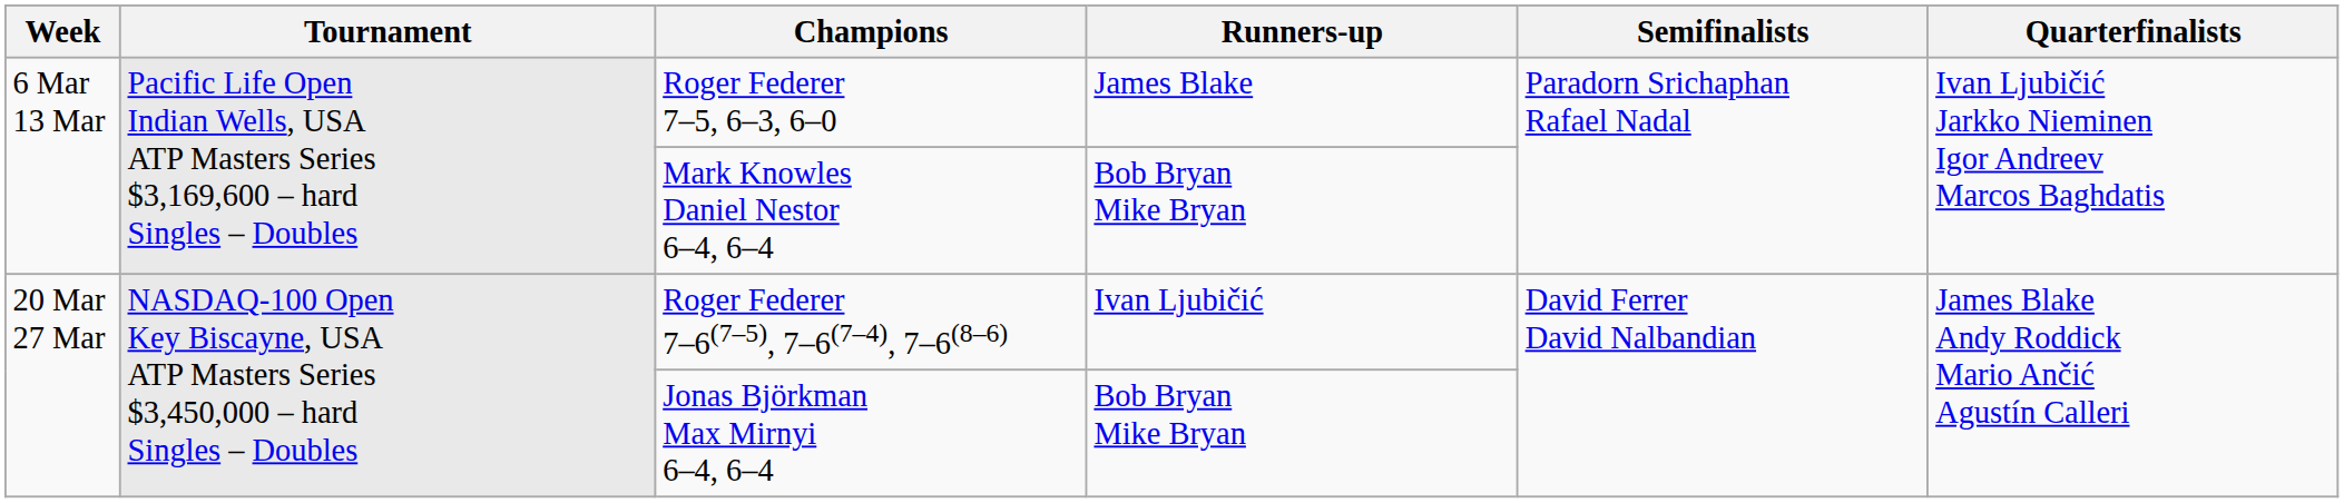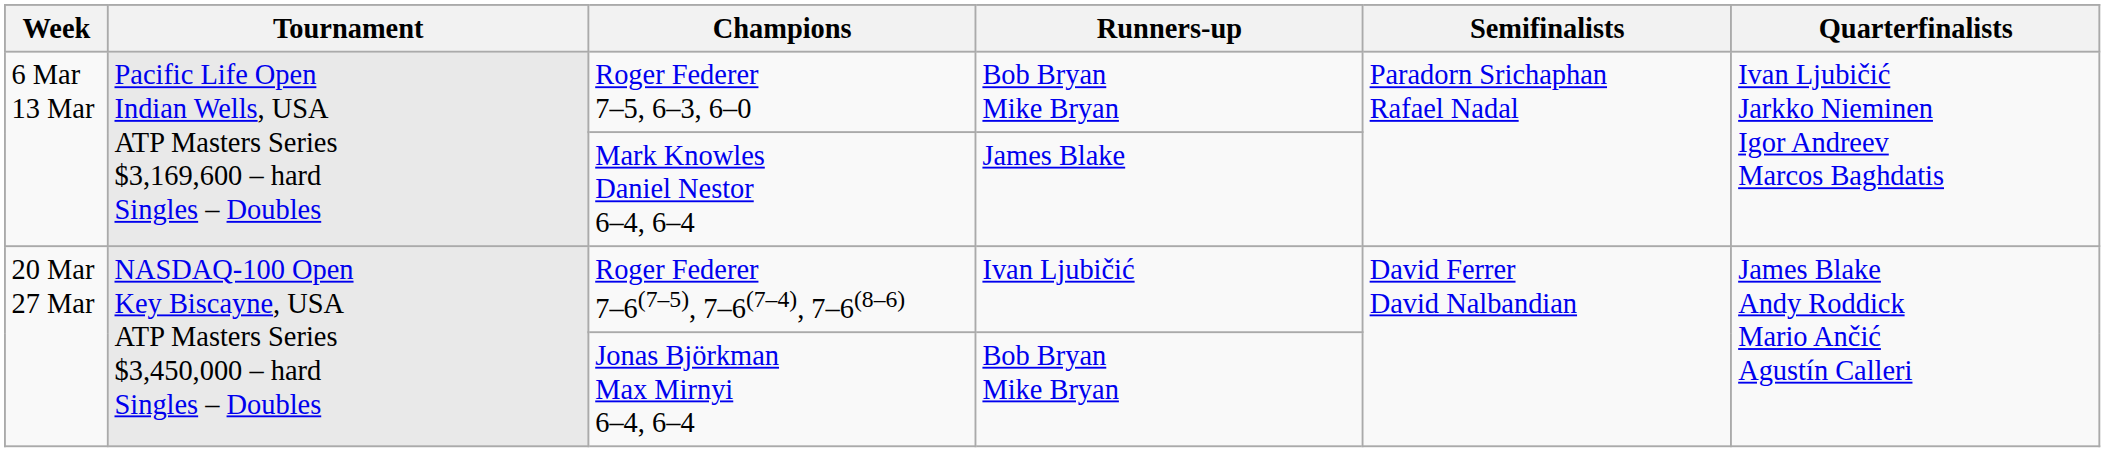Roger Federer 7–5, 6–3, 6–0 | Runners-up: James Blake -> Bob Bryan Mike Bryan
Mark Knowles Daniel Nestor 6–4, 6–4 | Runners-up: Bob Bryan Mike Bryan -> James Blake
